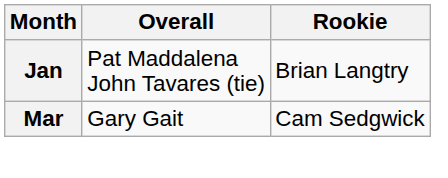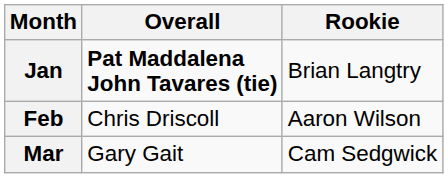Jan | Overall: normal -> bold
+ row: Feb | Chris Driscoll | Aaron Wilson
